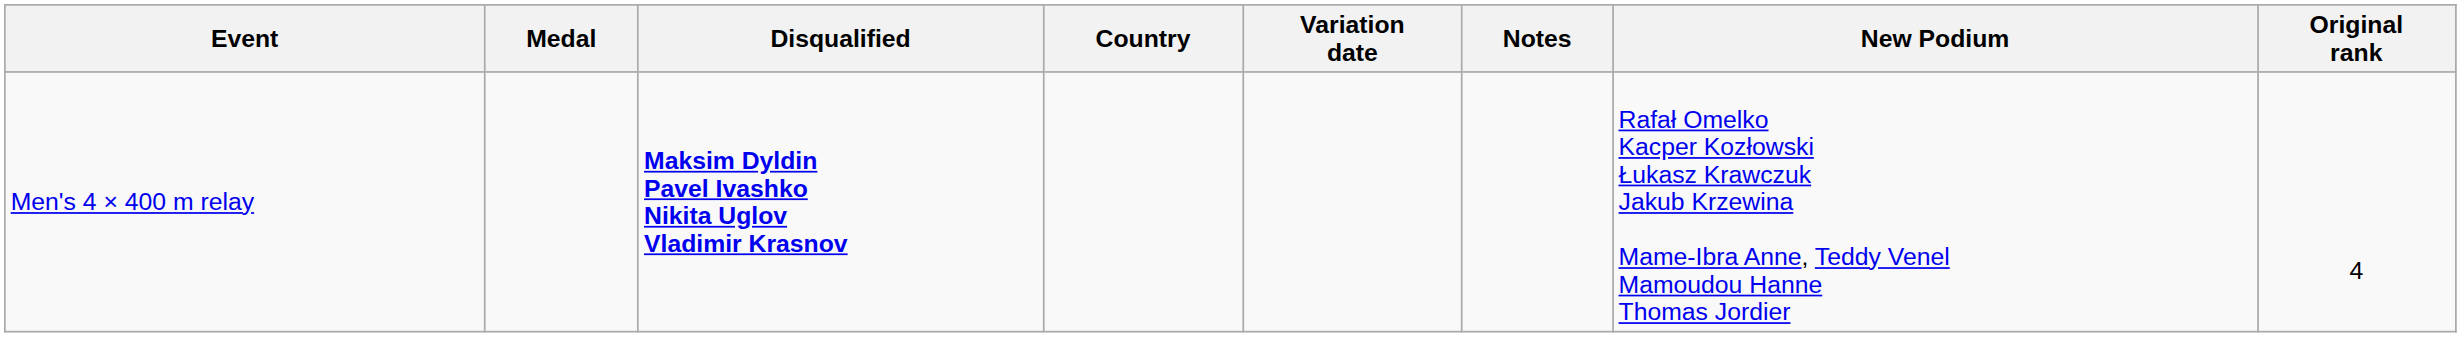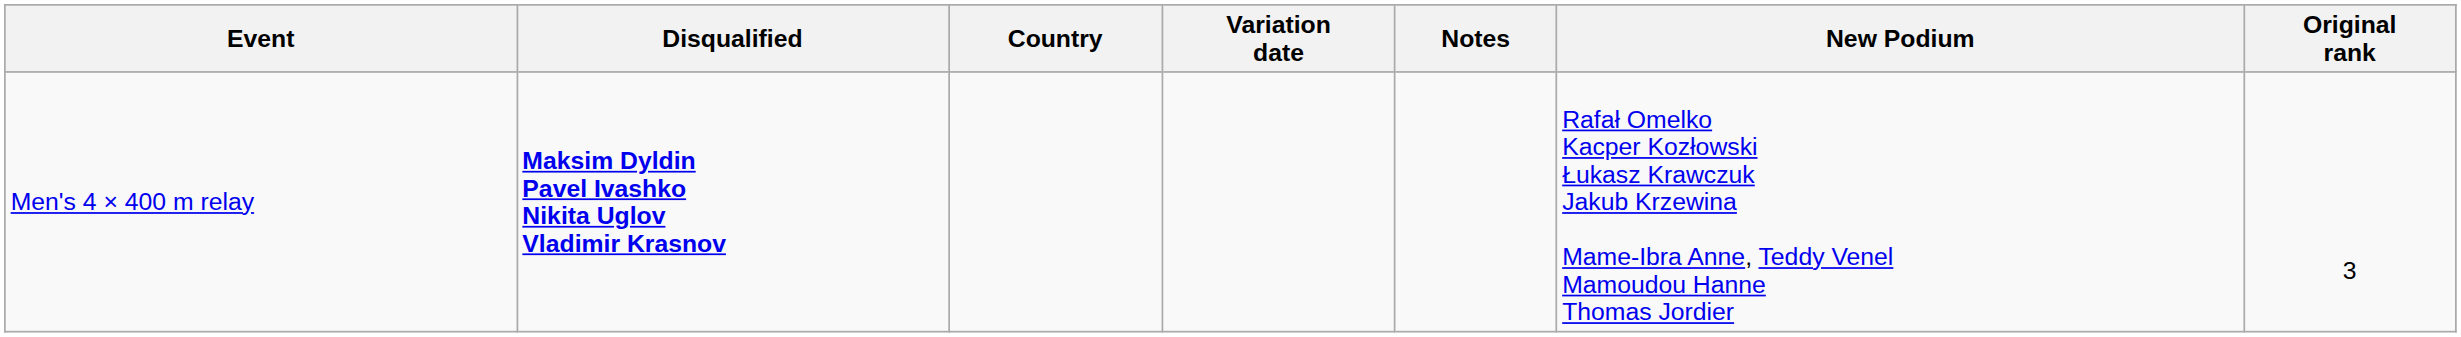- column: Medal
Men's 4 × 400 m relay | Original rank: 4 -> 3
